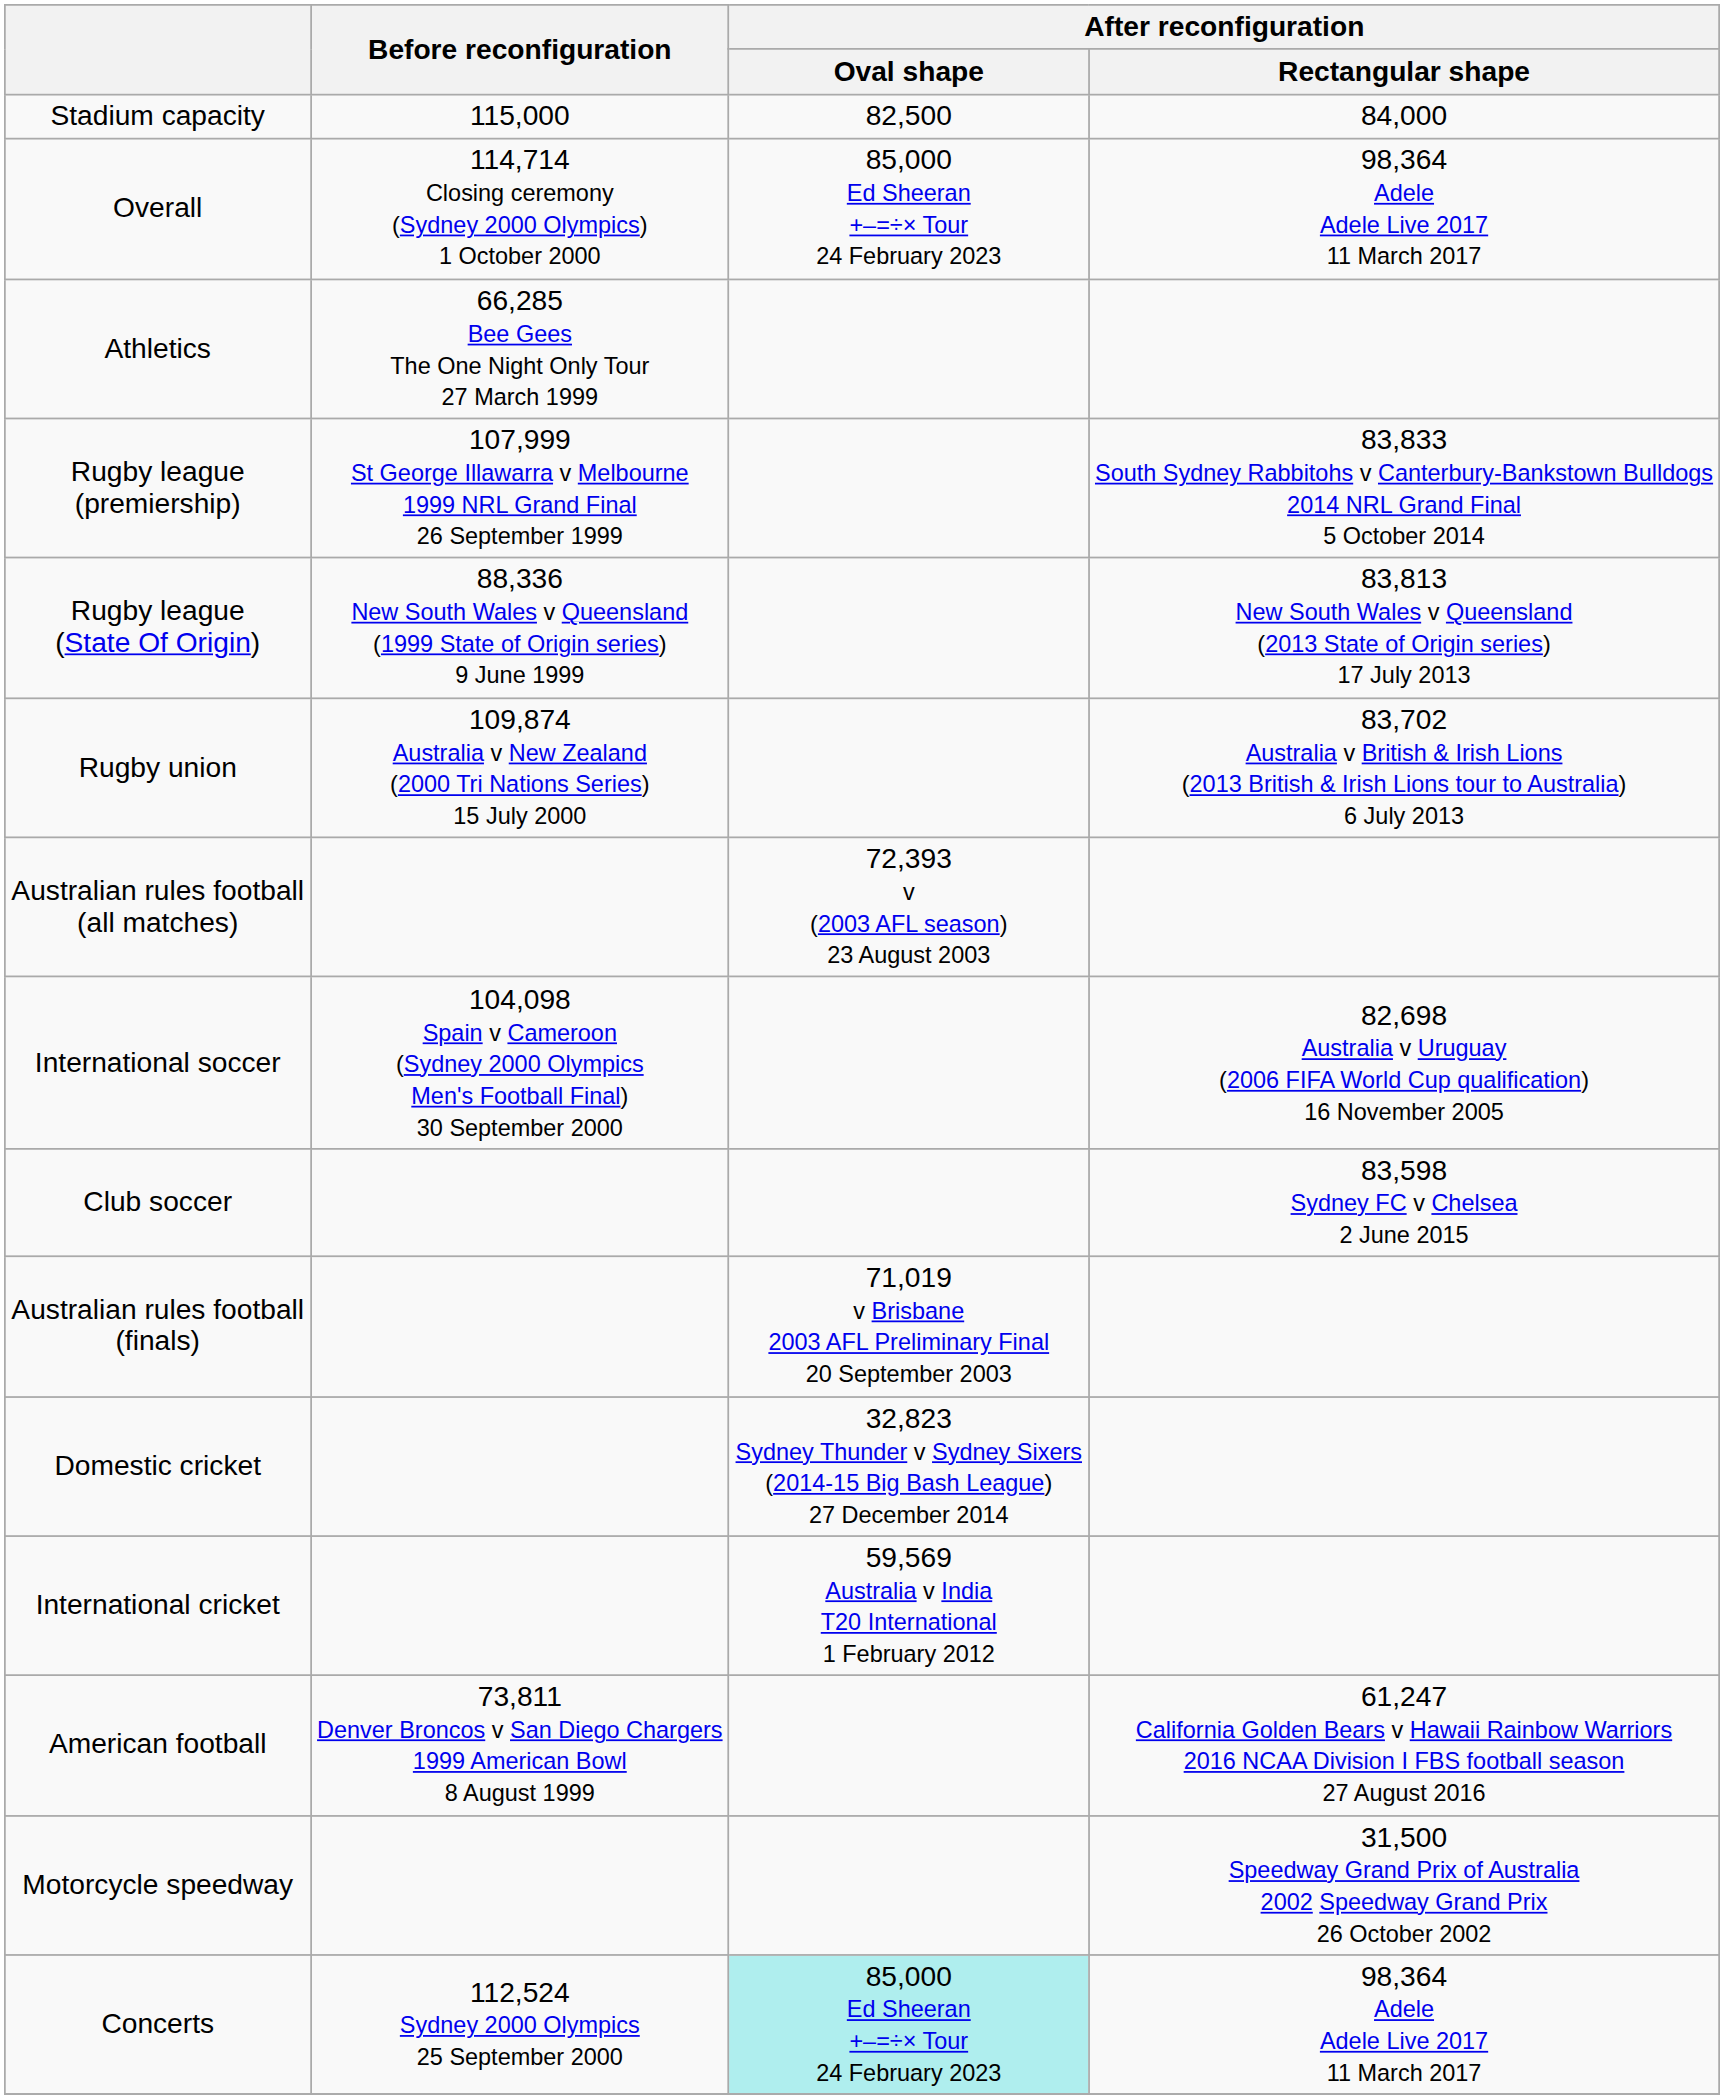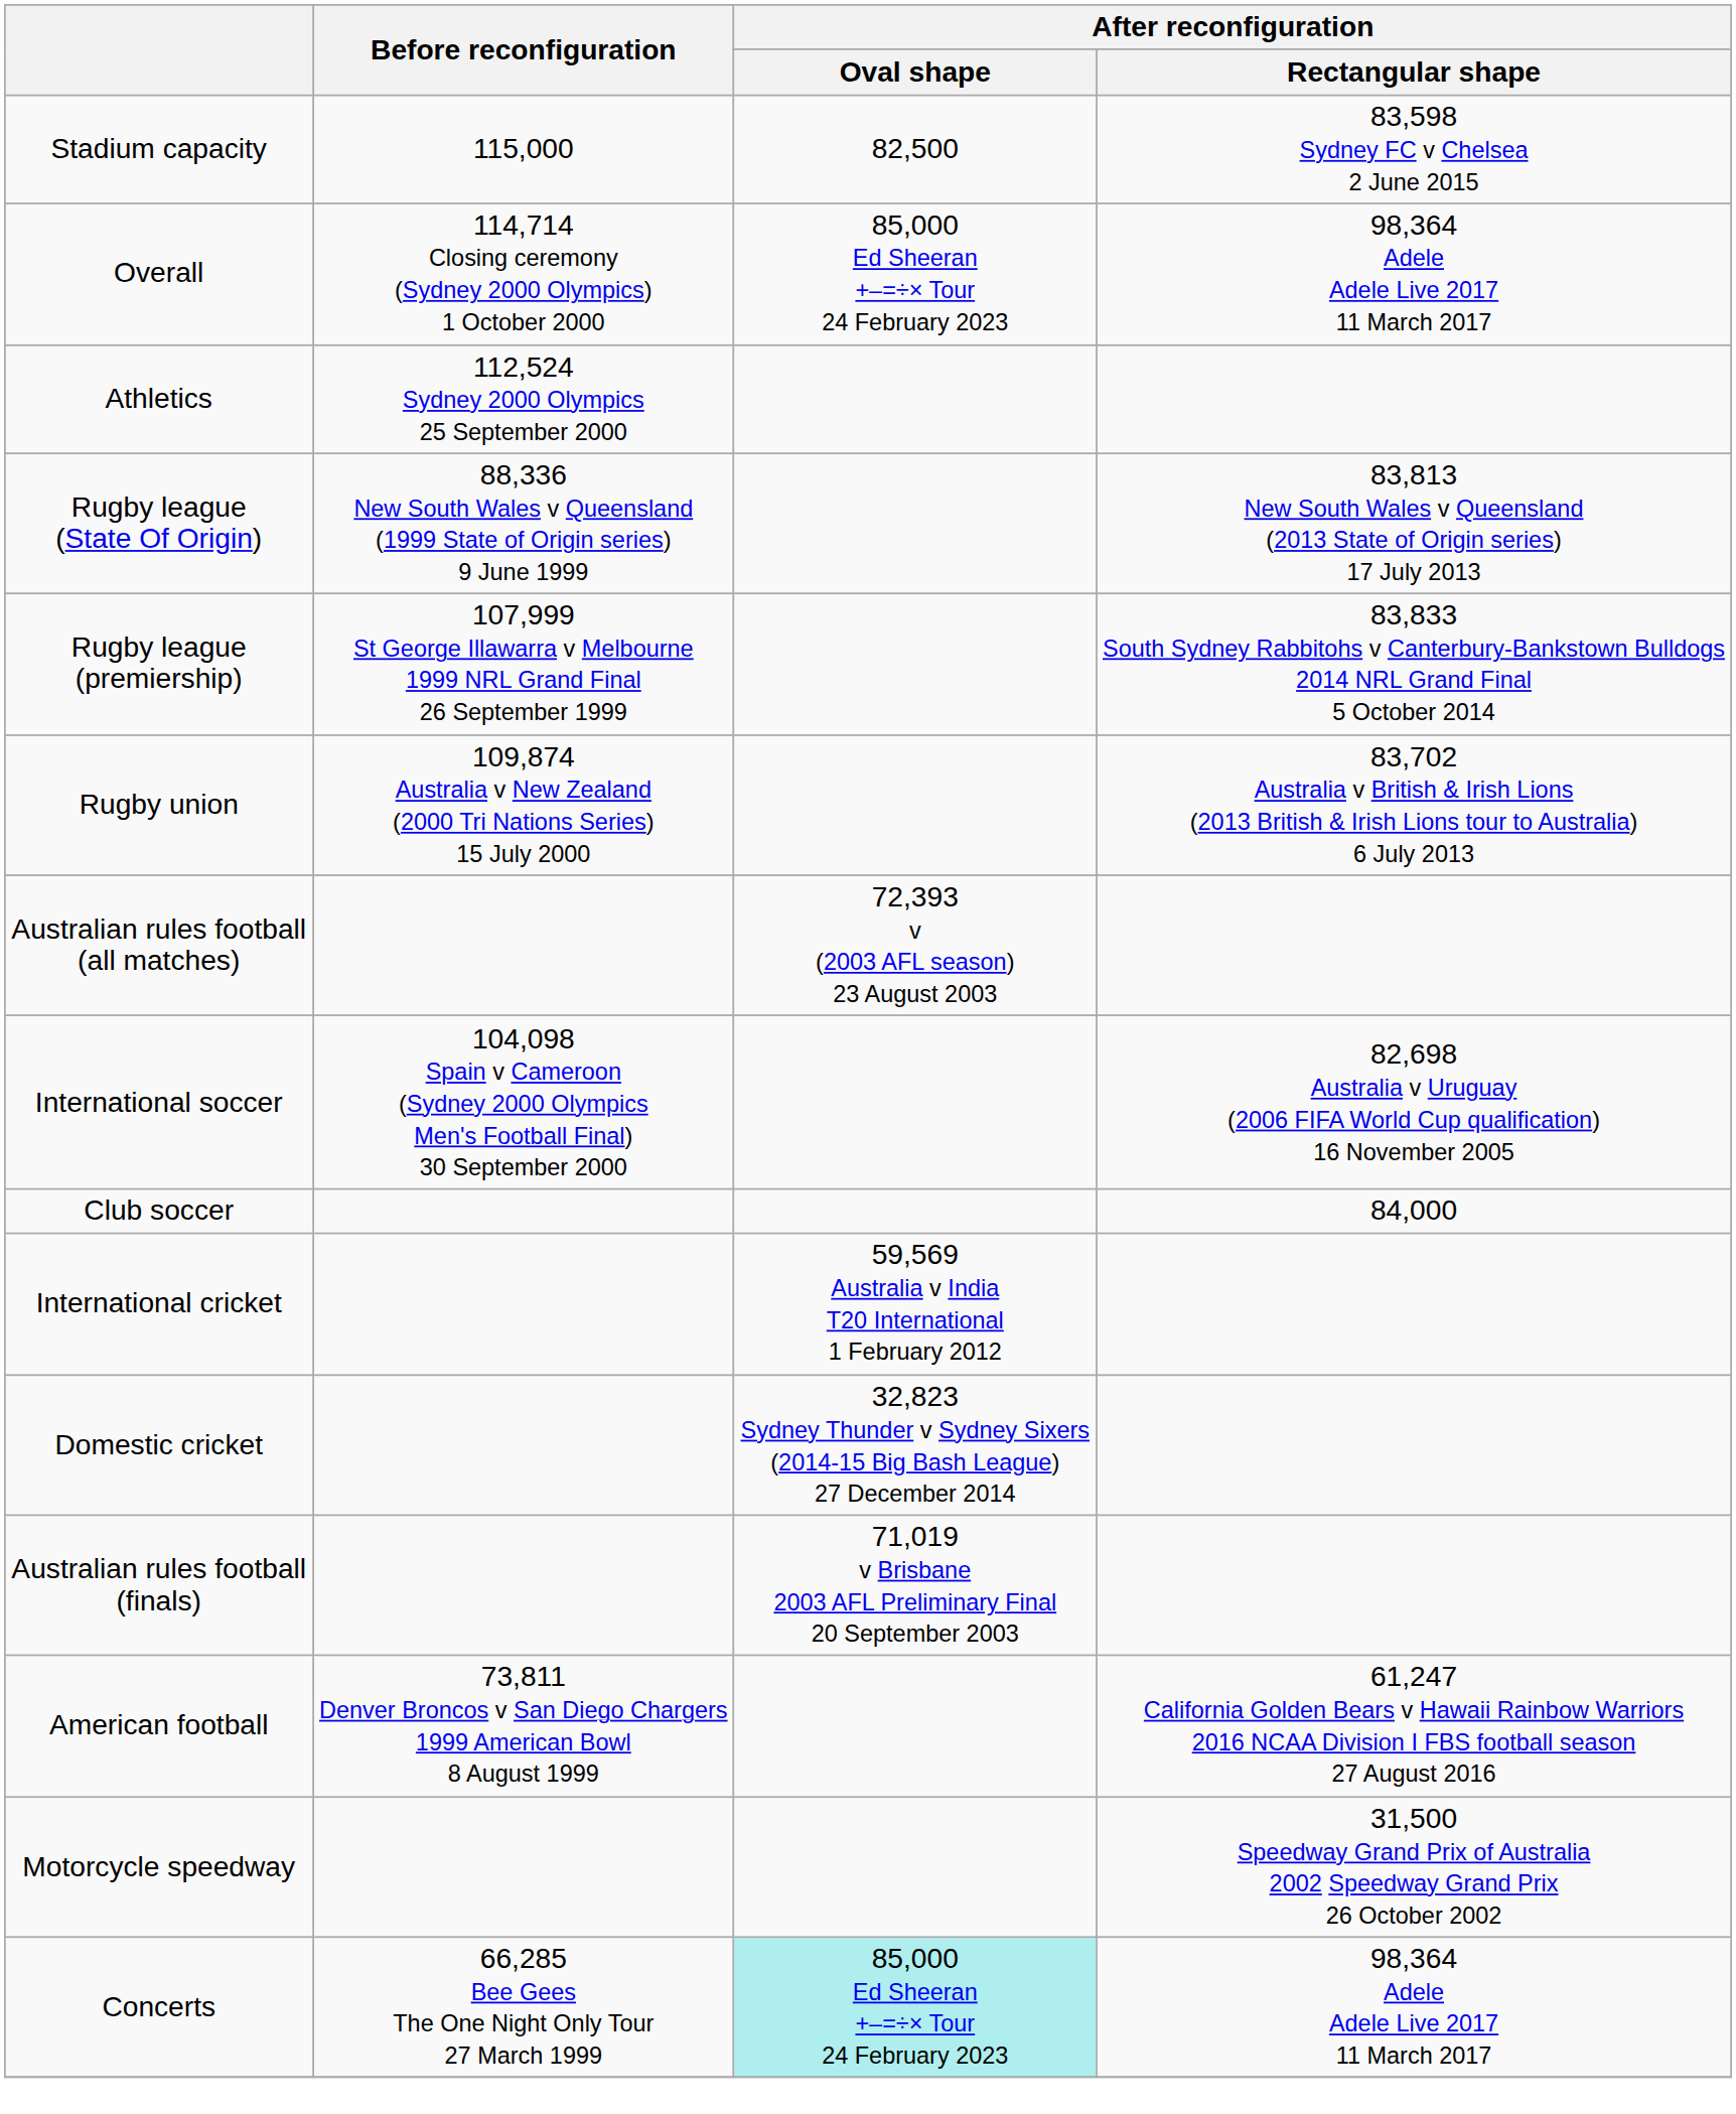Stadium capacity | After reconfiguration / Rectangular shape: 84,000 -> 83,598 Sydney FC v Chelsea 2 June 2015
Athletics | Before reconfiguration: 66,285 Bee Gees The One Night Only Tour 27 March 1999 -> 112,524 Sydney 2000 Olympics 25 September 2000
rows swapped: Rugby league (State Of Origin) <-> Rugby league (premiership)
Club soccer | After reconfiguration / Rectangular shape: 83,598 Sydney FC v Chelsea 2 June 2015 -> 84,000
rows swapped: International cricket <-> Australian rules football (finals)
Concerts | Before reconfiguration: 112,524 Sydney 2000 Olympics 25 September 2000 -> 66,285 Bee Gees The One Night Only Tour 27 March 1999
